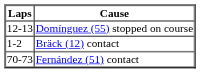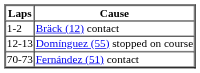rows swapped: Bräck (12) contact <-> Domínguez (55) stopped on course
